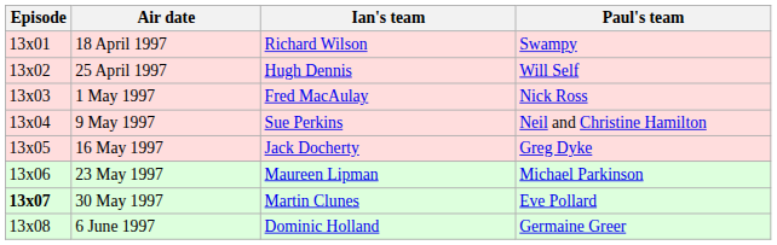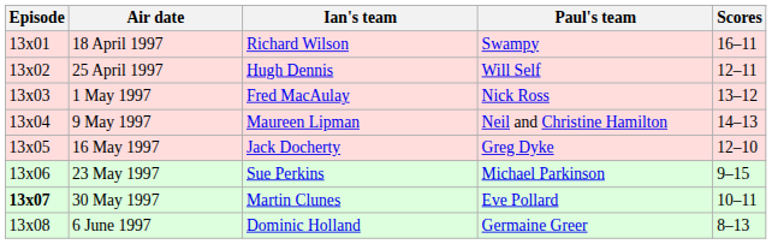+ column: Scores | 16–11 | 12–11 | 13–12 | 14–13 | 12–10 | 9–15 | 10–11 | 8–13
9 May 1997 | Ian's team: Sue Perkins -> Maureen Lipman
23 May 1997 | Ian's team: Maureen Lipman -> Sue Perkins
